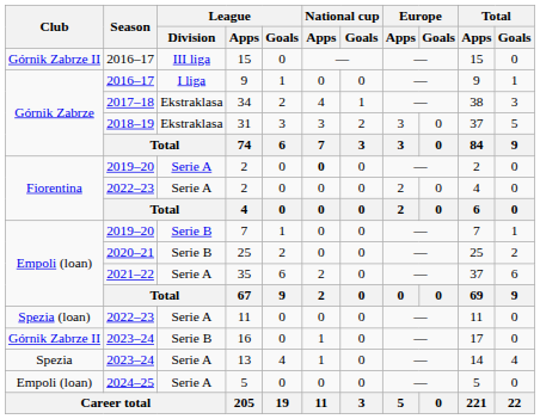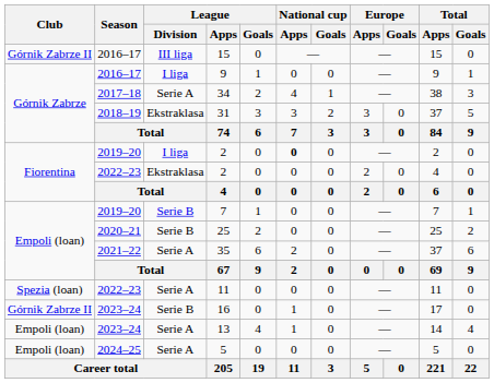34 | League / Division: Ekstraklasa -> Serie A
2019–20 / 2 | League / Division: Serie A -> I liga
2022–23 / 2 | League / Division: Serie A -> Ekstraklasa
13 | Club: Spezia -> Empoli (loan)
